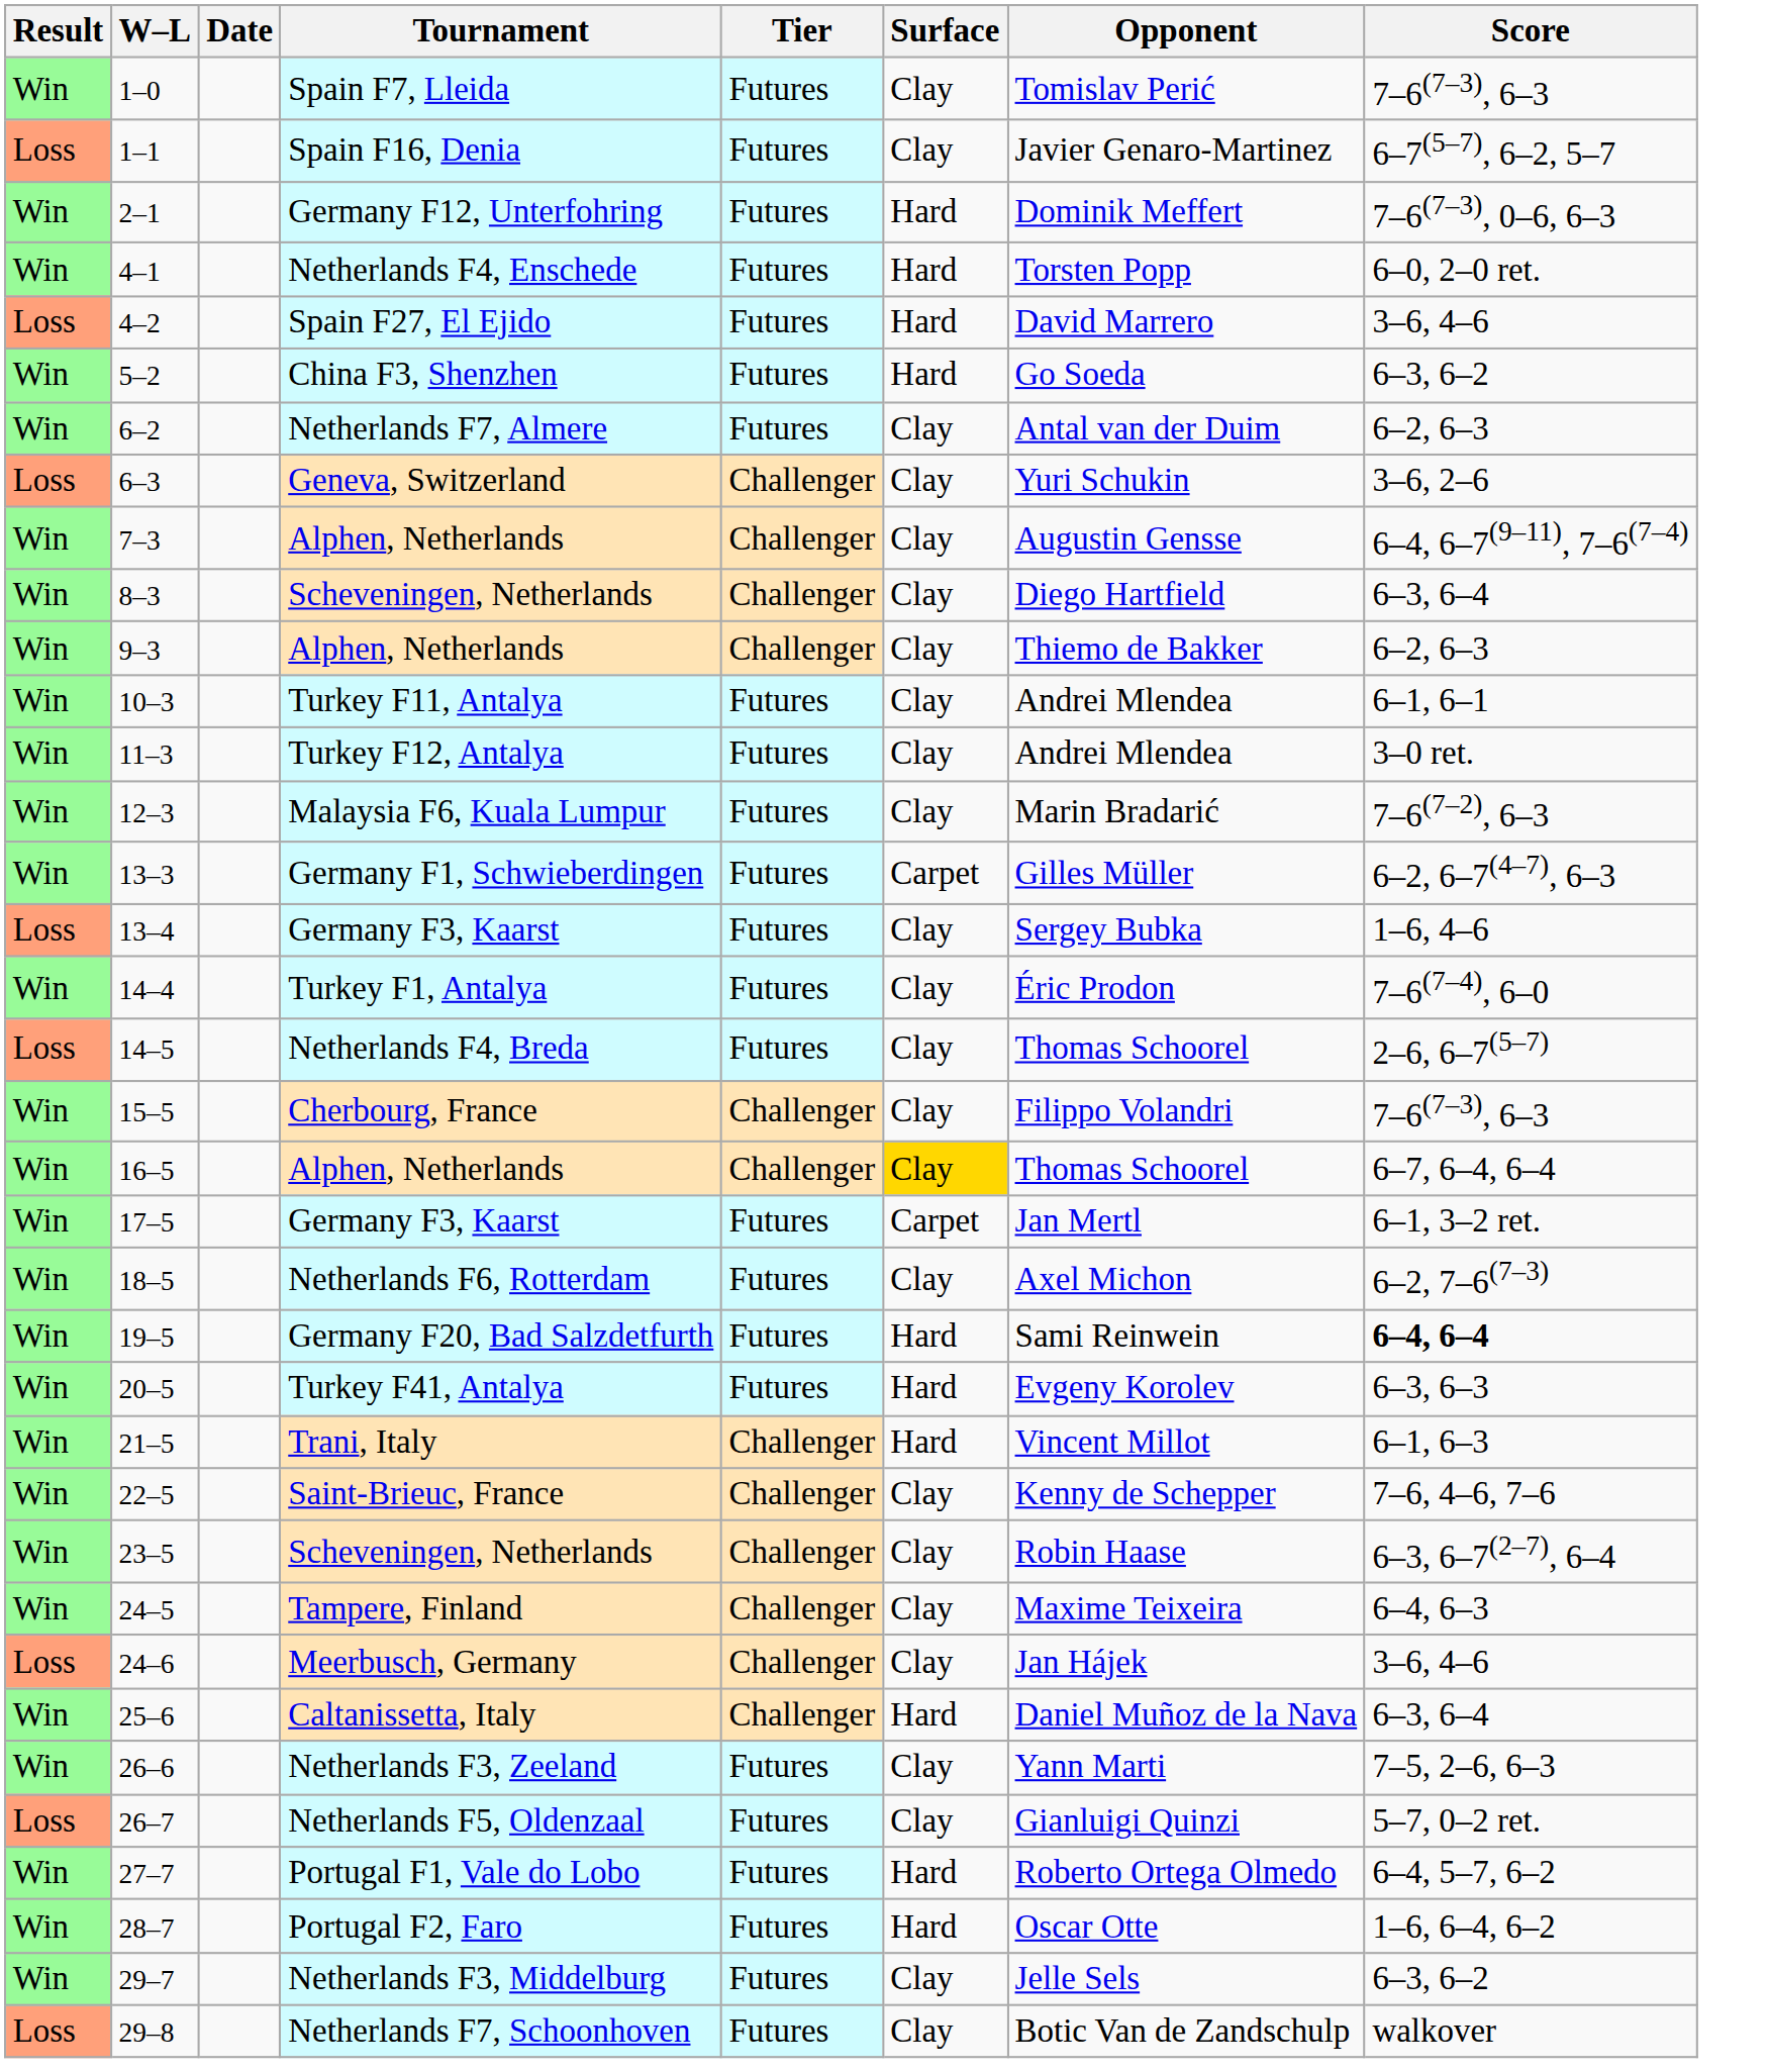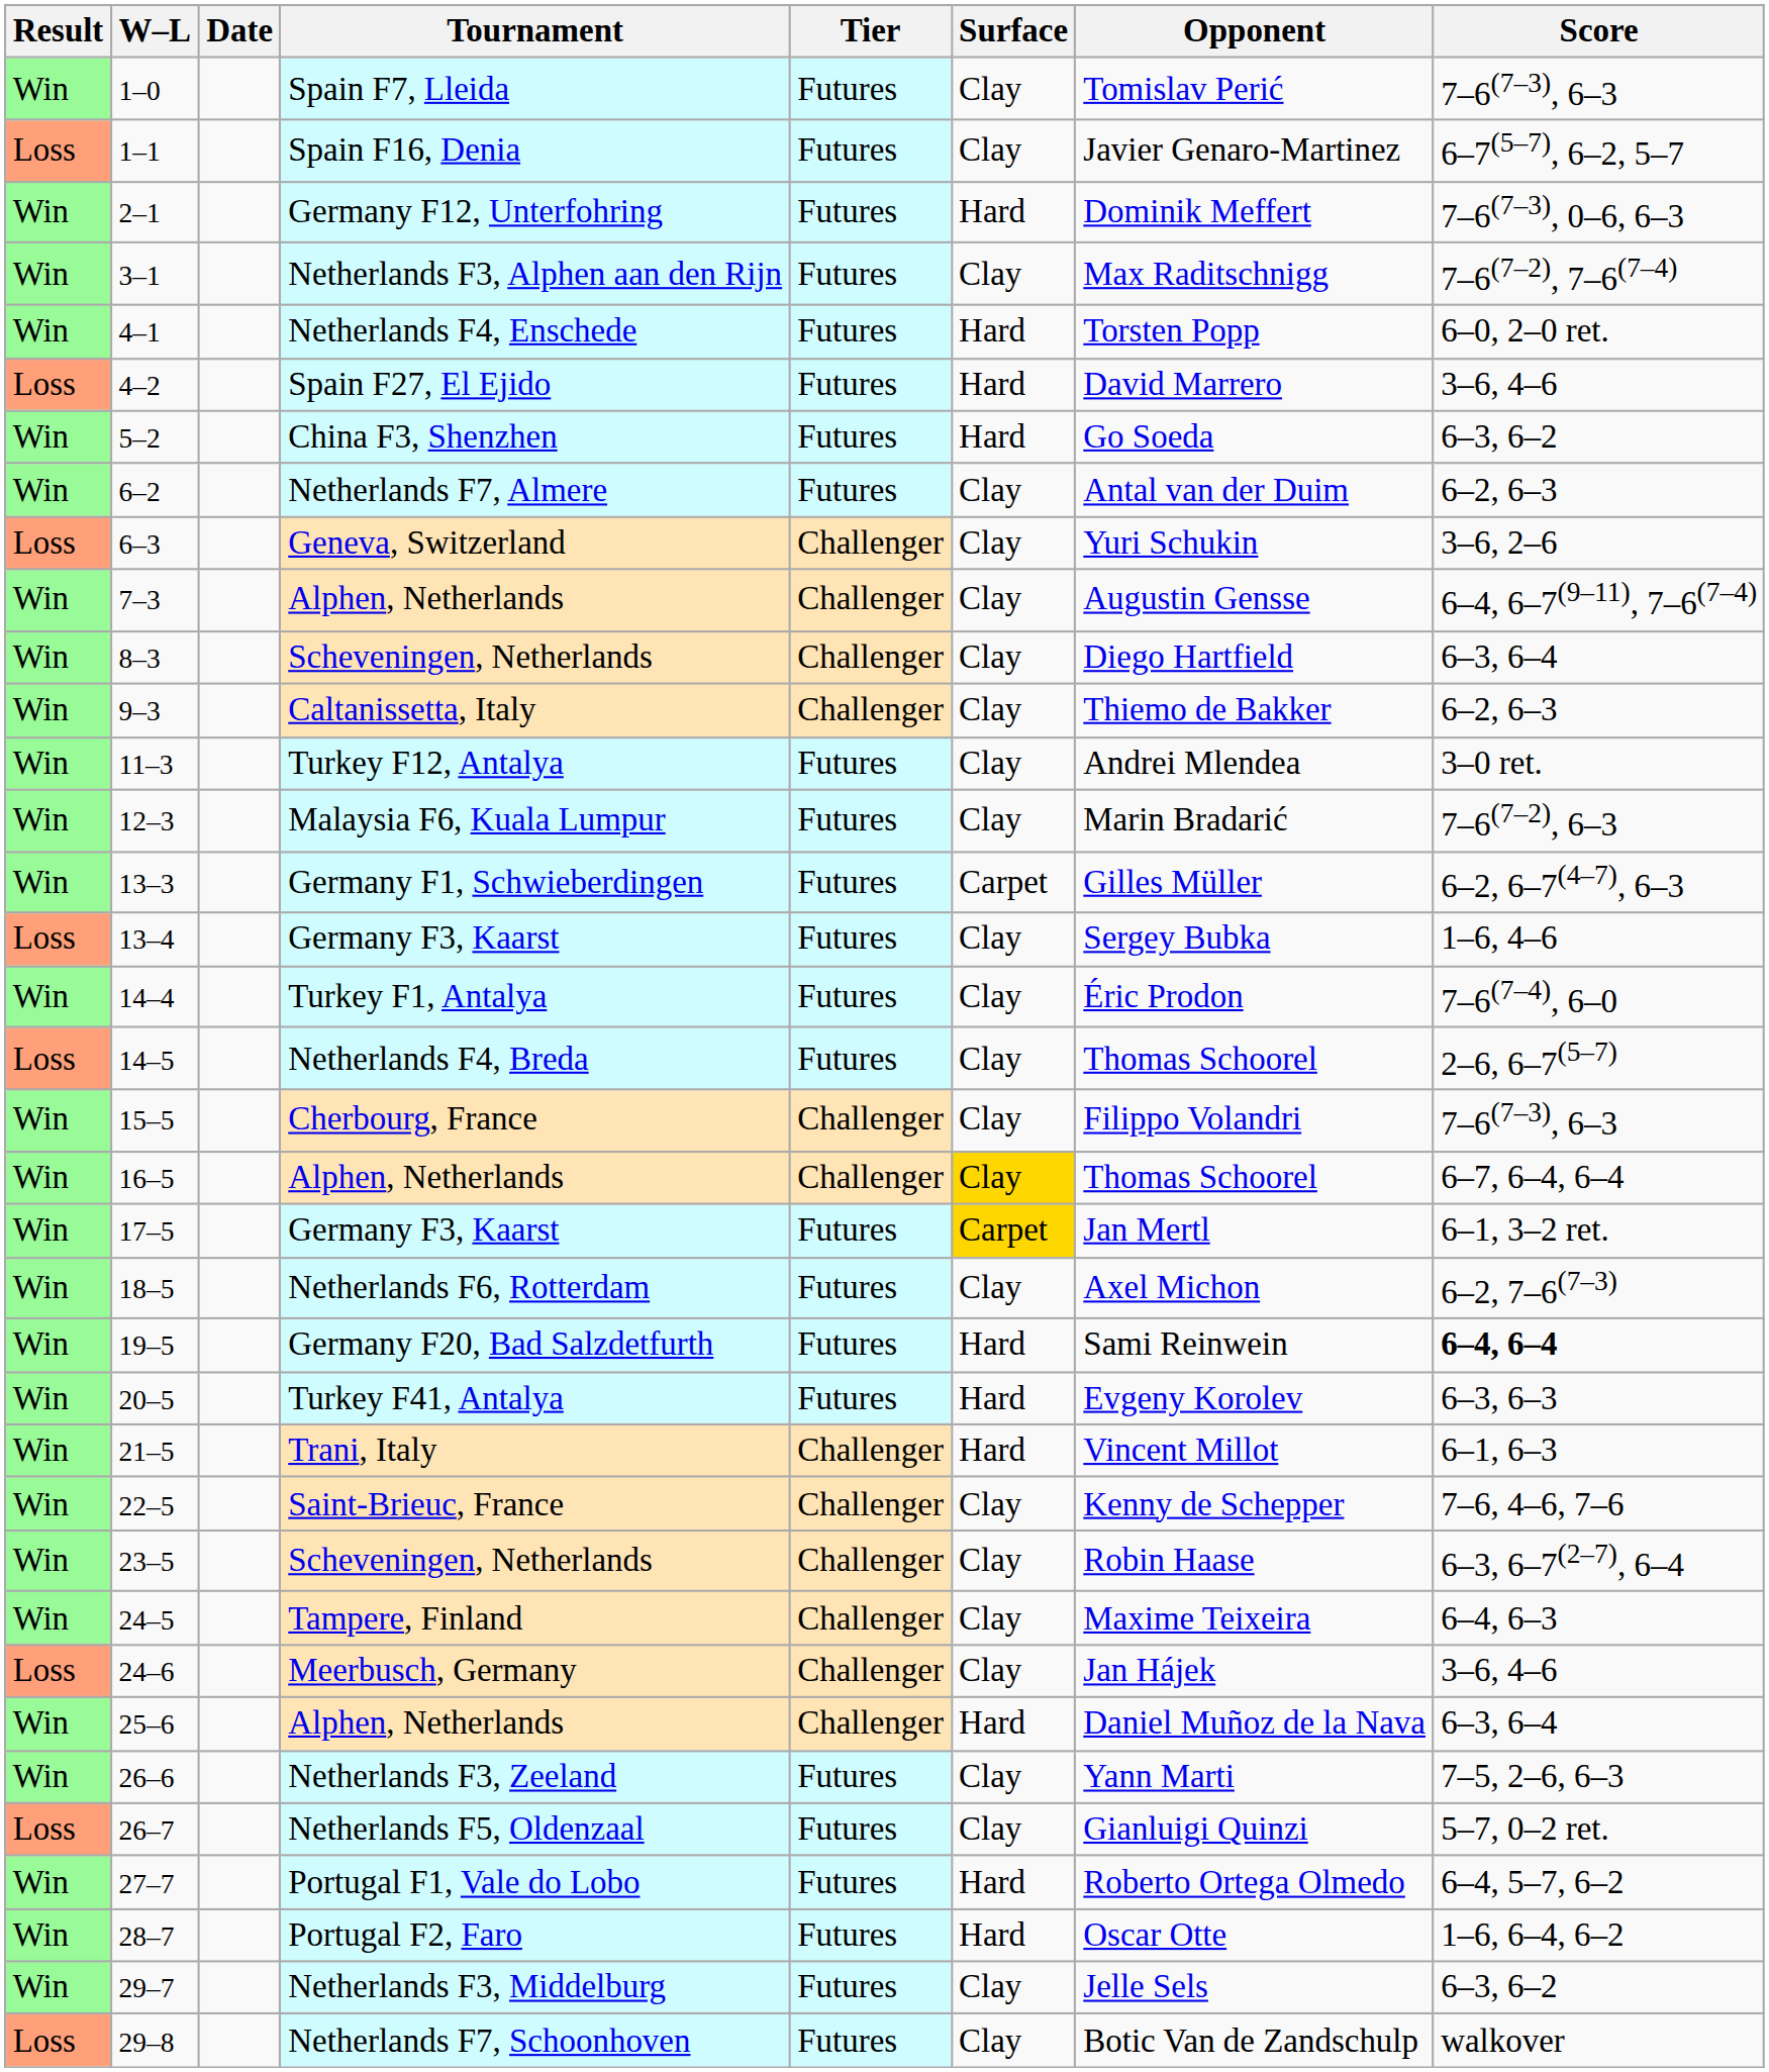+ row: Win | 3–1 | Netherlands F3, Alphen aan den Rijn | Futures | Clay | Max Raditschnigg | 7–6(7–2), 7–6(7–4)
9–3 | Tournament: Alphen, Netherlands -> Caltanissetta, Italy
- row: Win | 10–3 | Turkey F11, Antalya | Futures | Clay | Andrei Mlendea | 6–1, 6–1
17–5 | Surface: no background -> gold background
25–6 | Tournament: Caltanissetta, Italy -> Alphen, Netherlands
